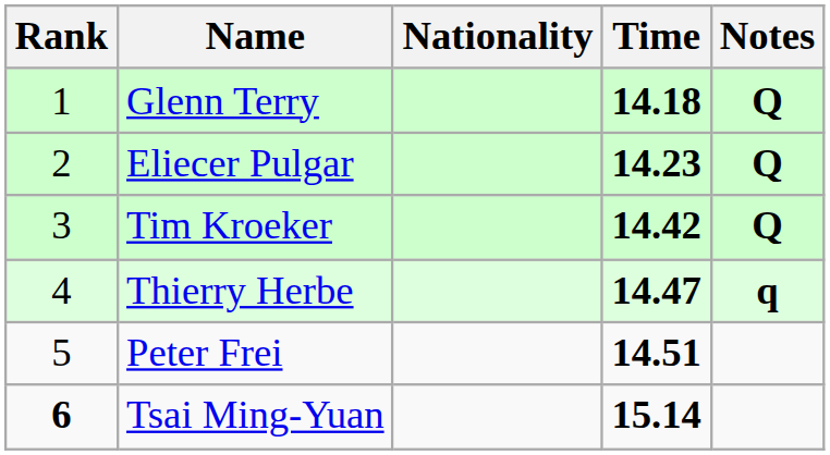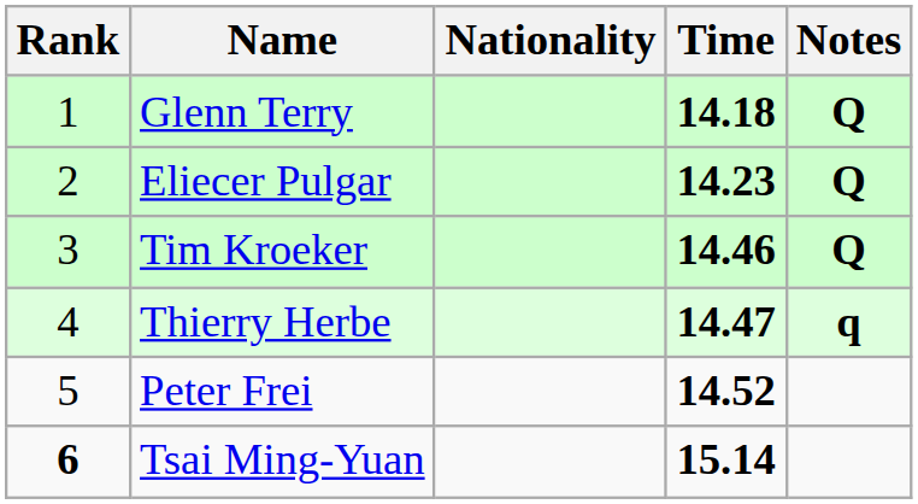Tim Kroeker | Time: 14.42 -> 14.46
Peter Frei | Time: 14.51 -> 14.52
